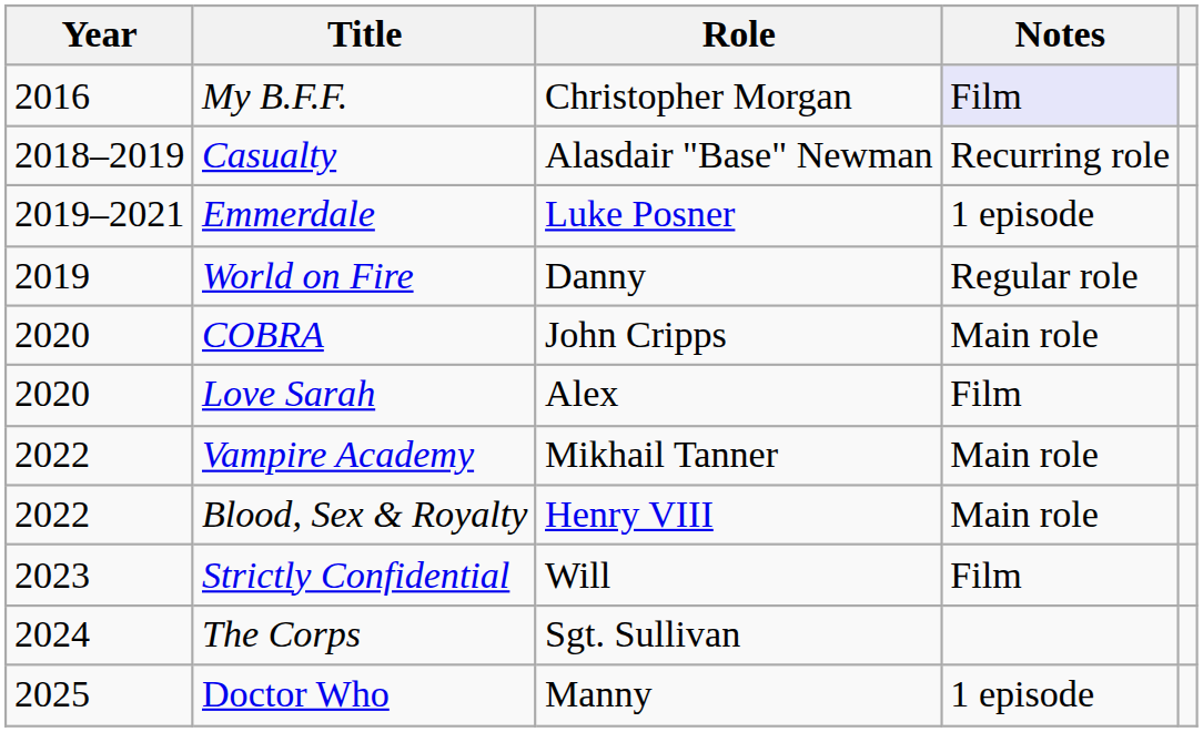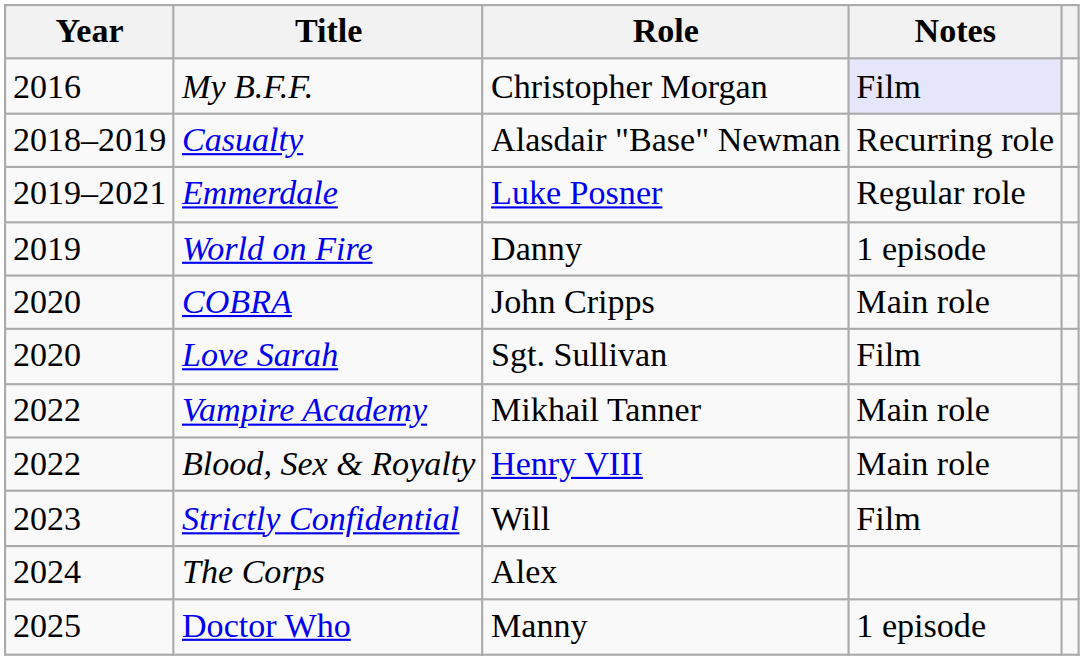Emmerdale | Notes: 1 episode -> Regular role
World on Fire | Notes: Regular role -> 1 episode
Love Sarah | Role: Alex -> Sgt. Sullivan
The Corps | Role: Sgt. Sullivan -> Alex
